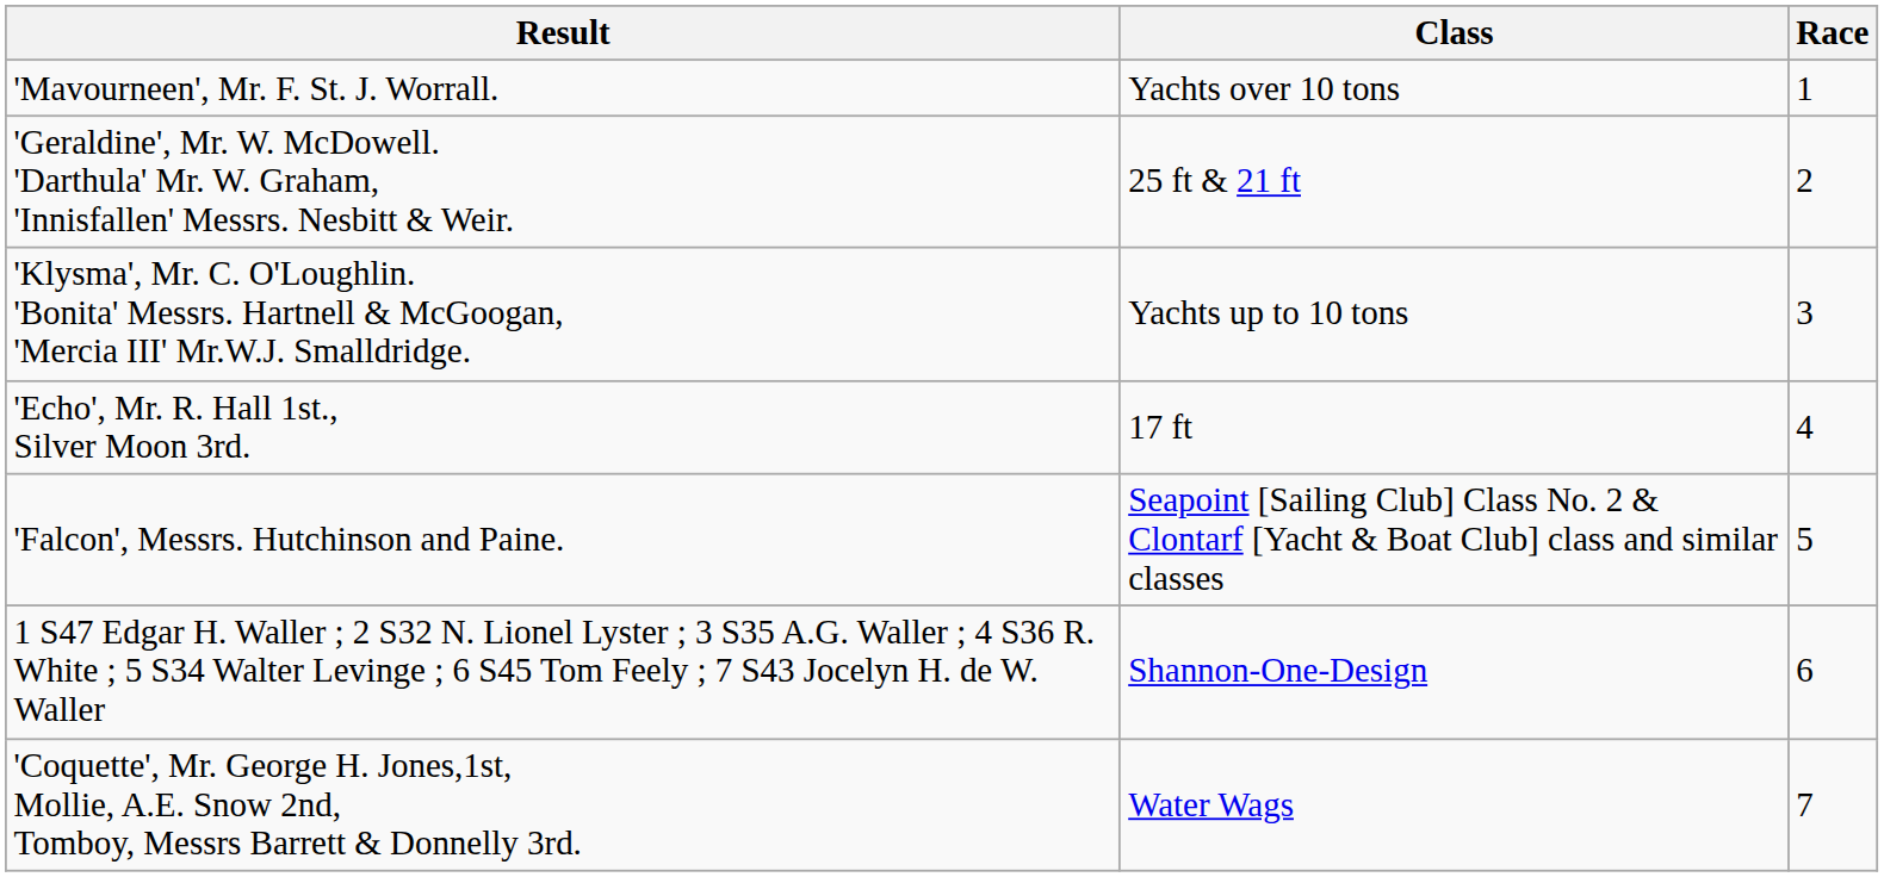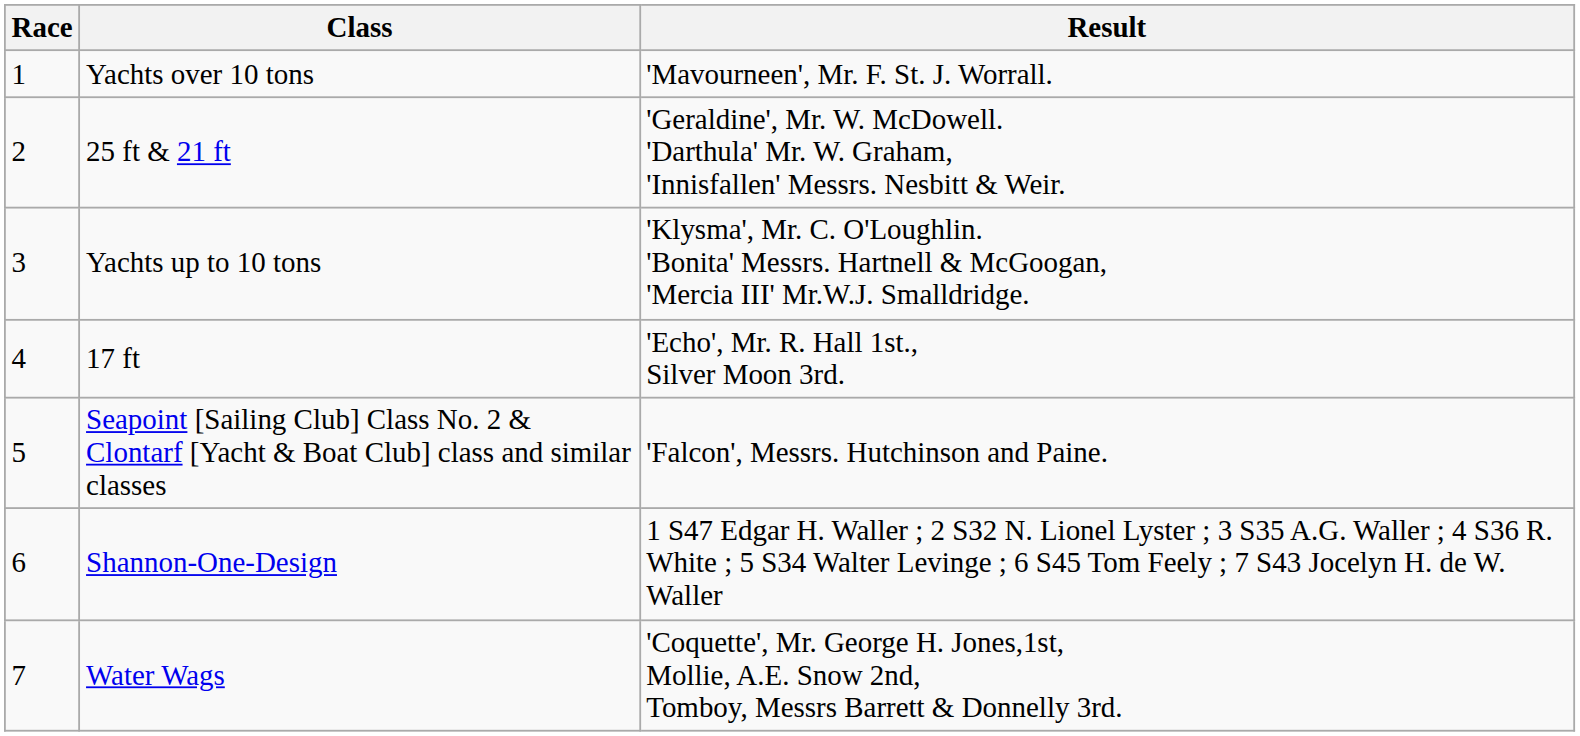columns swapped: Race <-> Result
